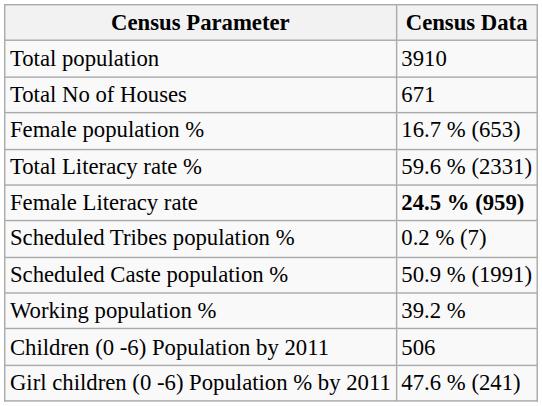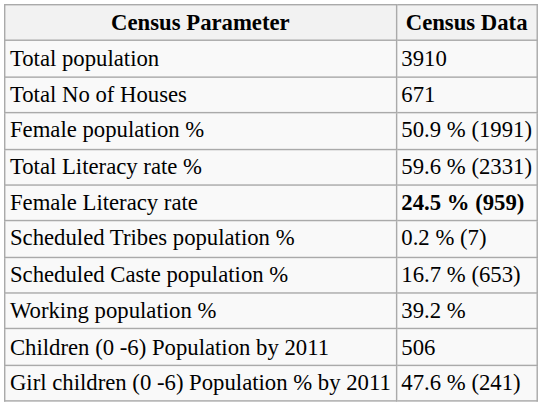Female population % | Census Data: 16.7 % (653) -> 50.9 % (1991)
Scheduled Caste population % | Census Data: 50.9 % (1991) -> 16.7 % (653)
